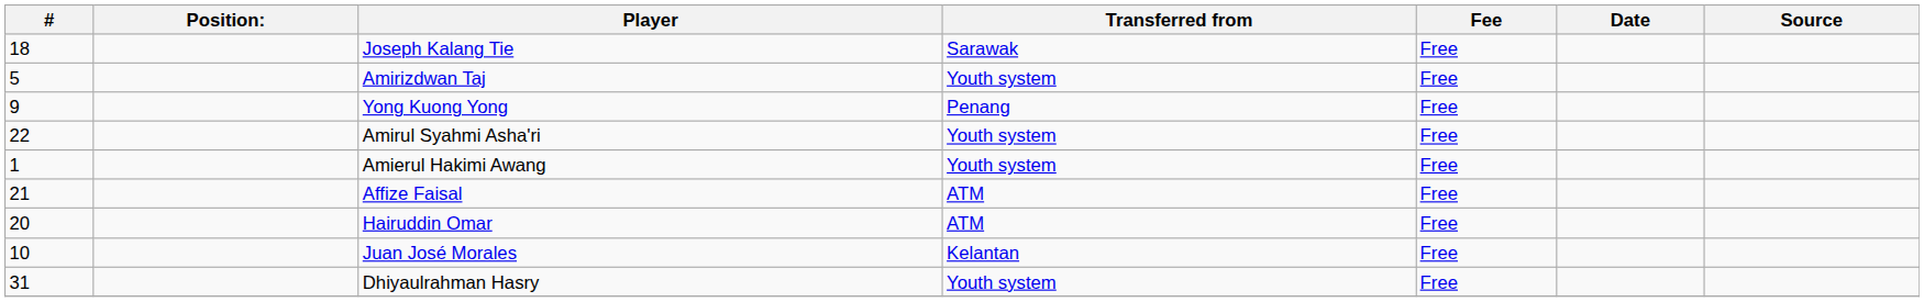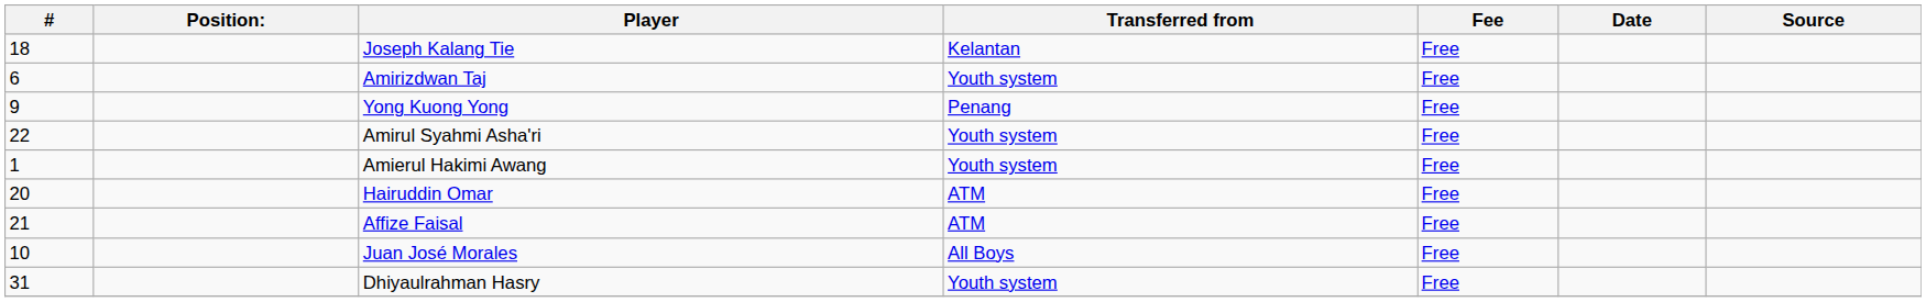Joseph Kalang Tie | Transferred from: Sarawak -> Kelantan
Amirizdwan Taj | #: 5 -> 6
rows swapped: Affize Faisal <-> Hairuddin Omar
Juan José Morales | Transferred from: Kelantan -> All Boys
